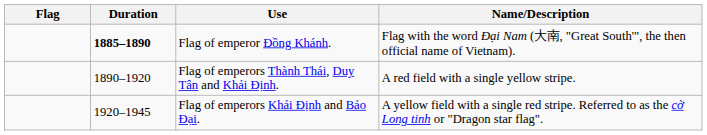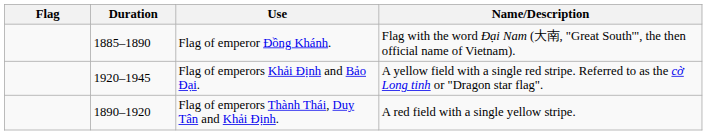Flag of emperor Đồng Khánh. | Duration: bold -> normal
rows swapped: Flag of emperors Thành Thái, Duy Tân and Khải Định. <-> Flag of emperors Khải Định and Bảo Đại.
